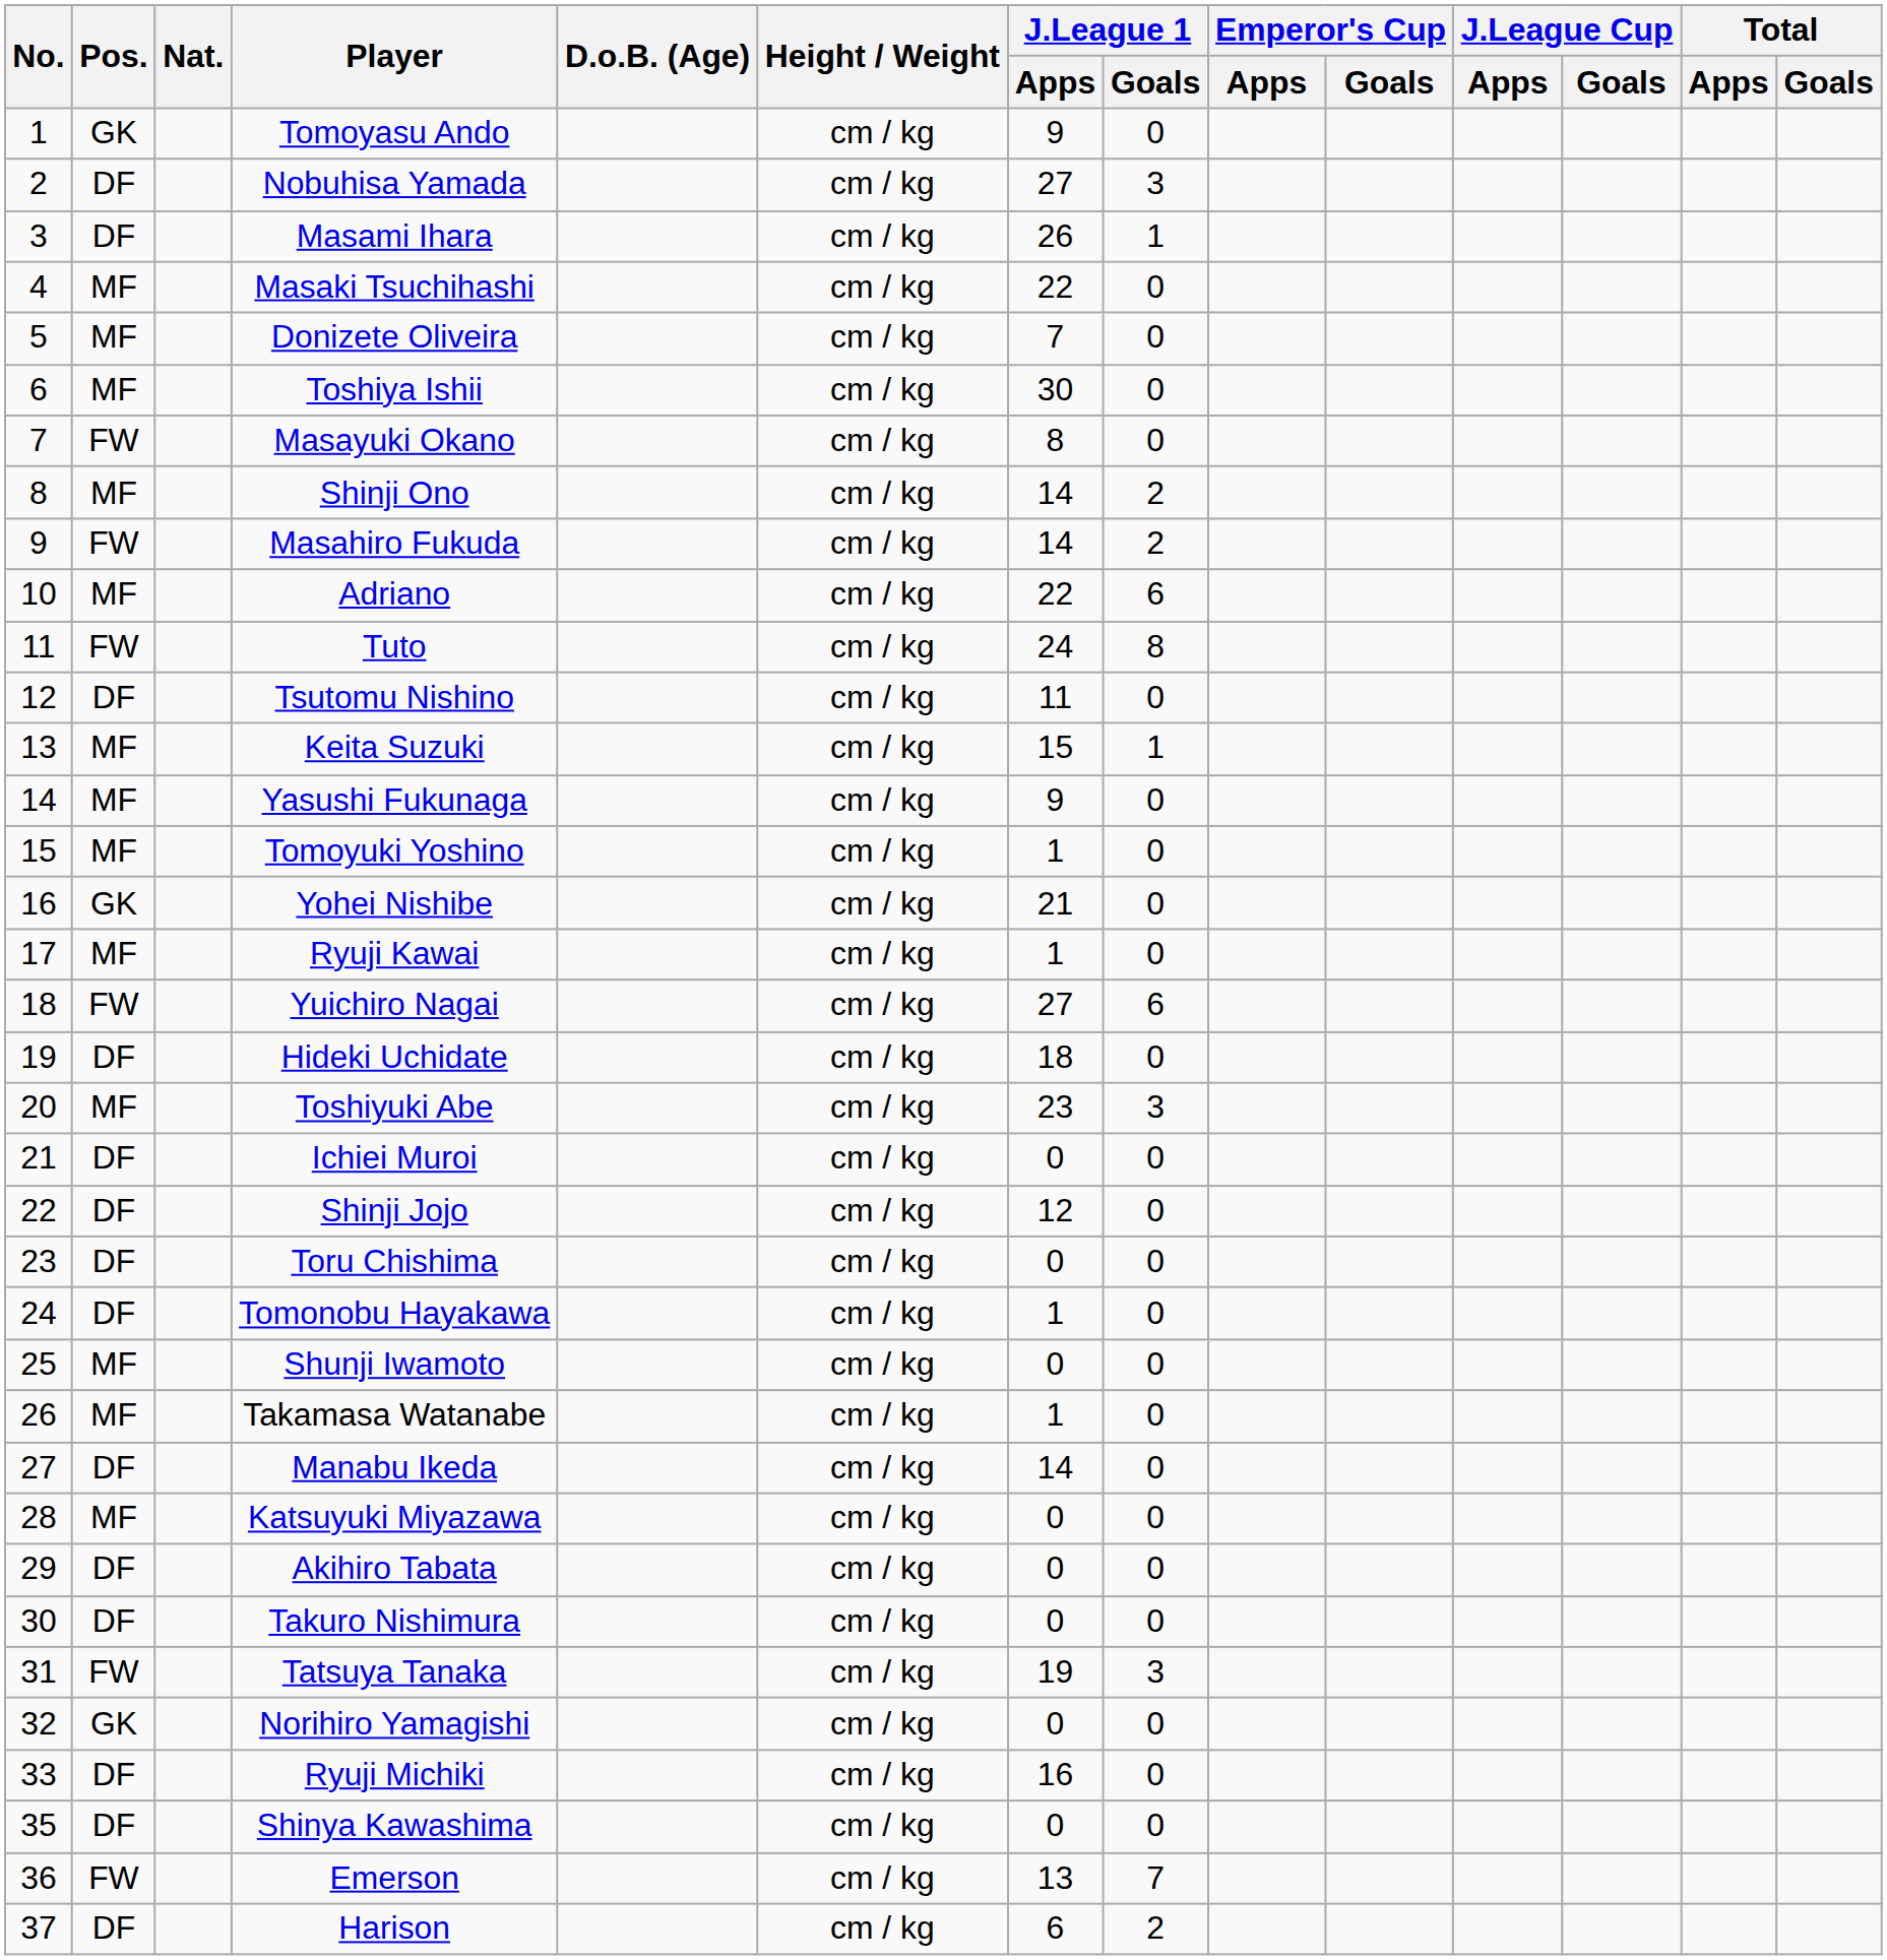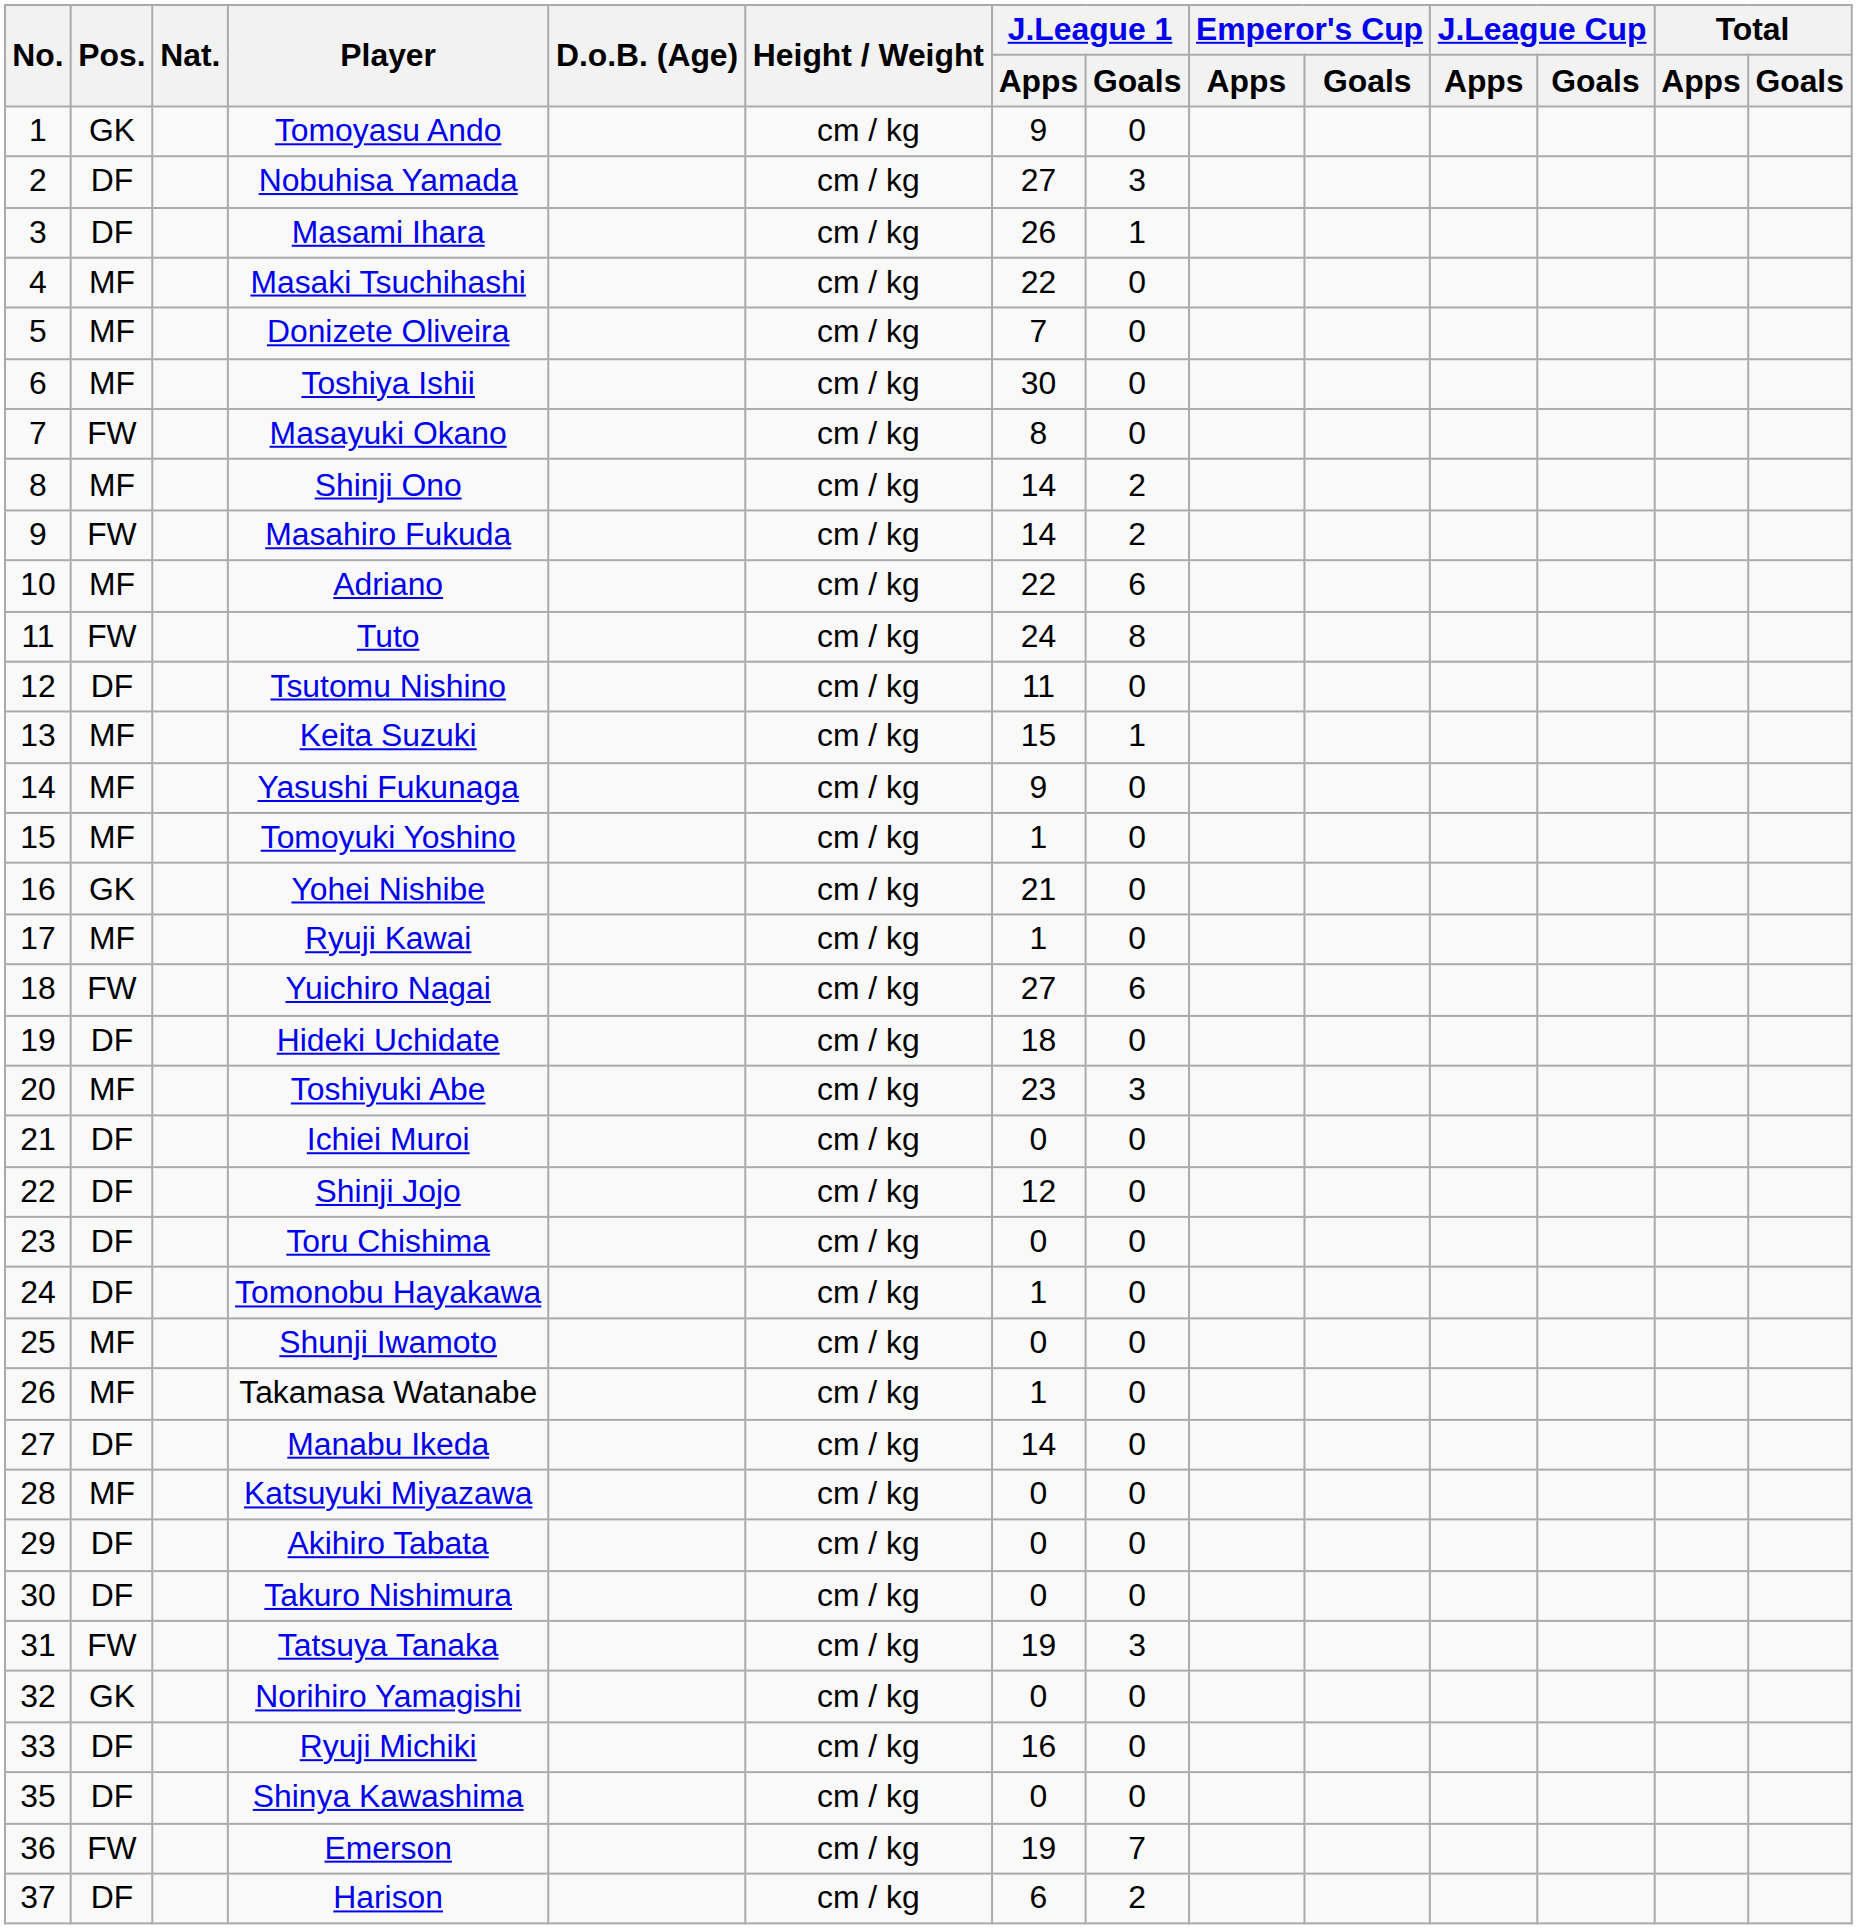Emerson | J.League 1 / Apps: 13 -> 19
